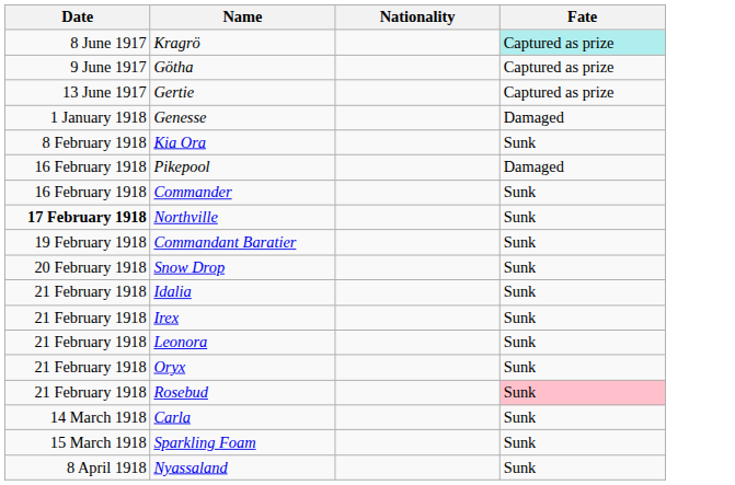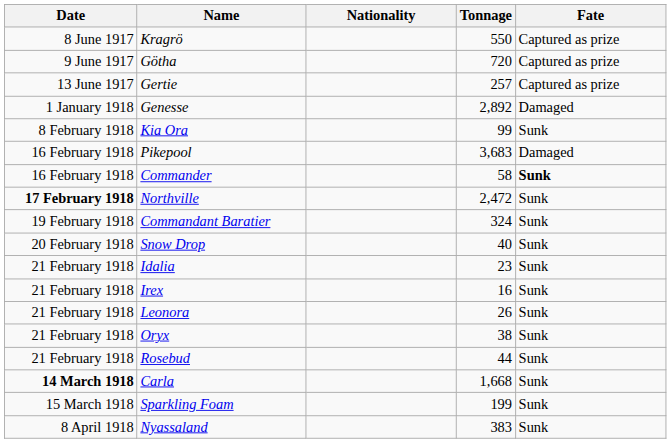+ column: Tonnage | 550 | 720 | 257 | 2,892 | 99 | 3,683 | 58 | 2,472 | 324 | 40 | 23 | 16 | 26 | 38 | 44 | 1,668 | 199 | 383
Kragrö | Fate: paleturquoise background -> no background
Commander | Fate: normal -> bold
Rosebud | Fate: pink background -> no background
Carla | Date: normal -> bold
